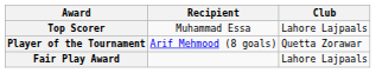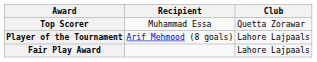Top Scorer | Club: Lahore Lajpaals -> Quetta Zorawar
Player of the Tournament | Club: Quetta Zorawar -> Lahore Lajpaals
